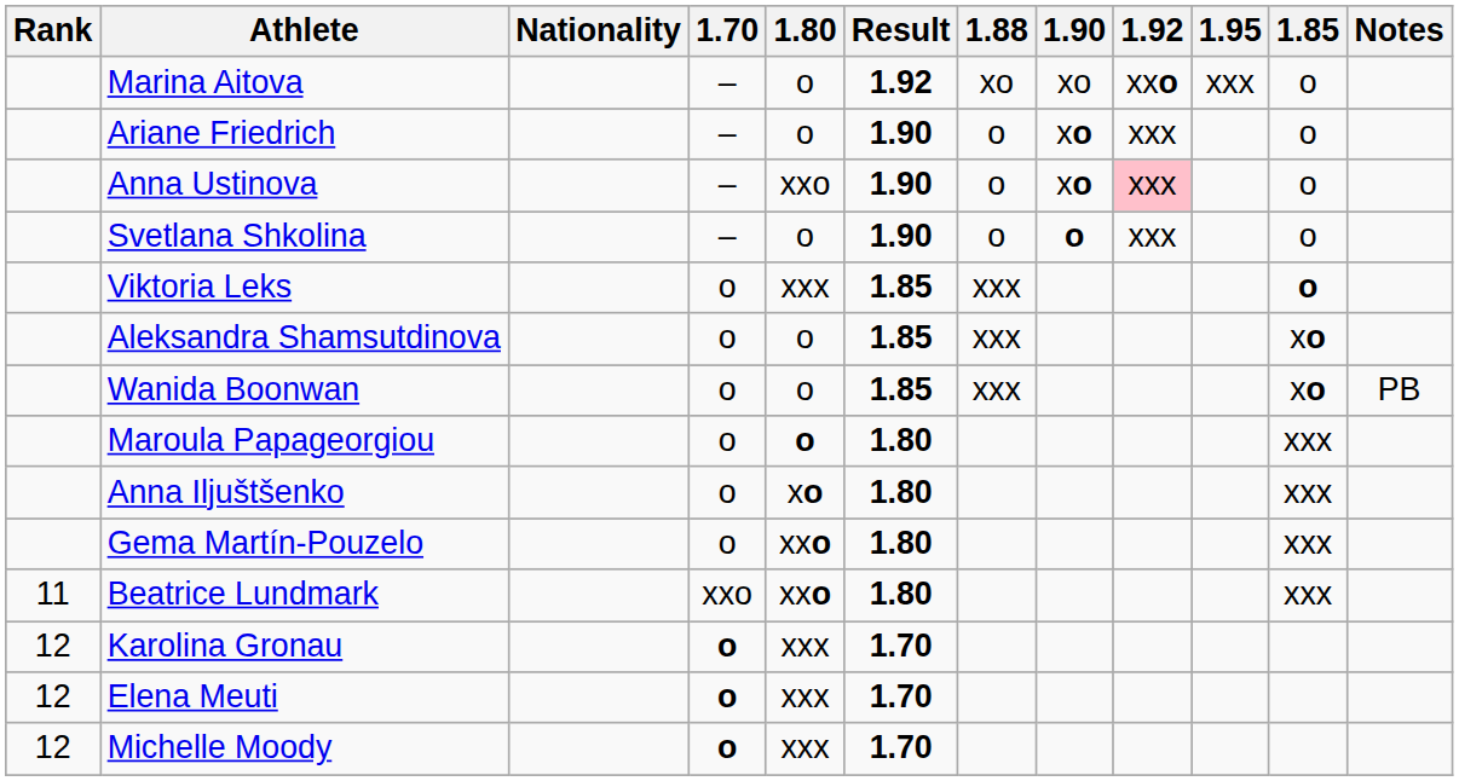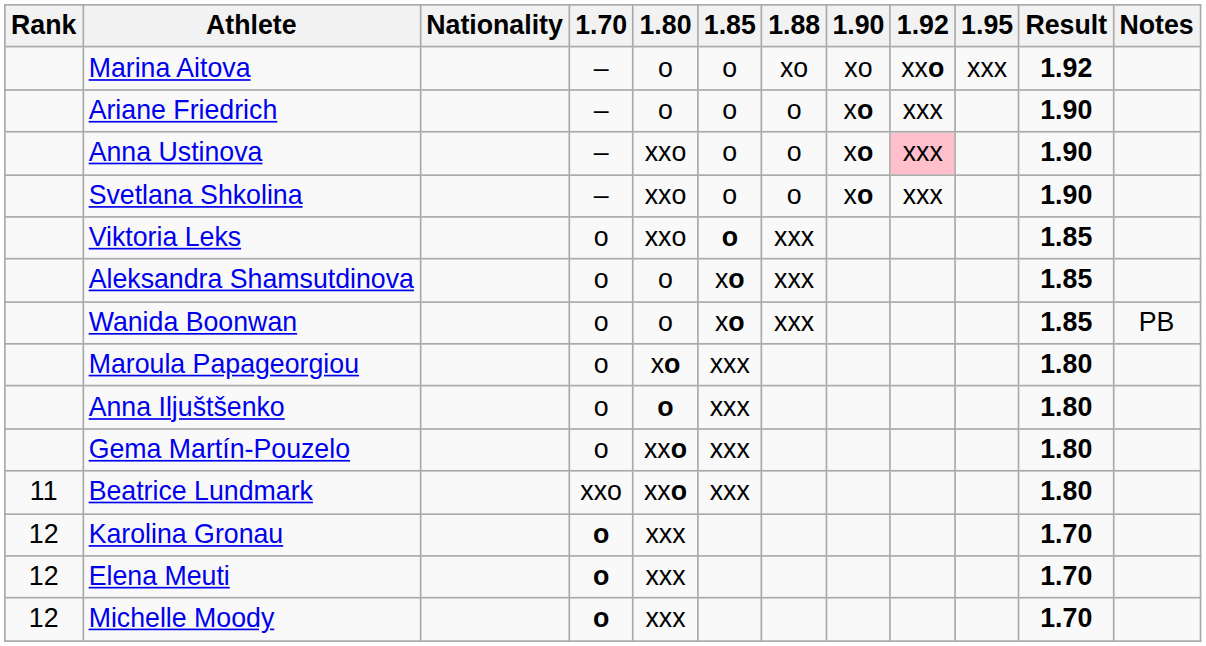columns swapped: 1.85 <-> Result
Svetlana Shkolina | 1.80: o -> xxo
Svetlana Shkolina | 1.90: o -> xo
Viktoria Leks | 1.80: xxx -> xxo
Maroula Papageorgiou | 1.80: o -> xo
Anna Iljuštšenko | 1.80: xo -> o
